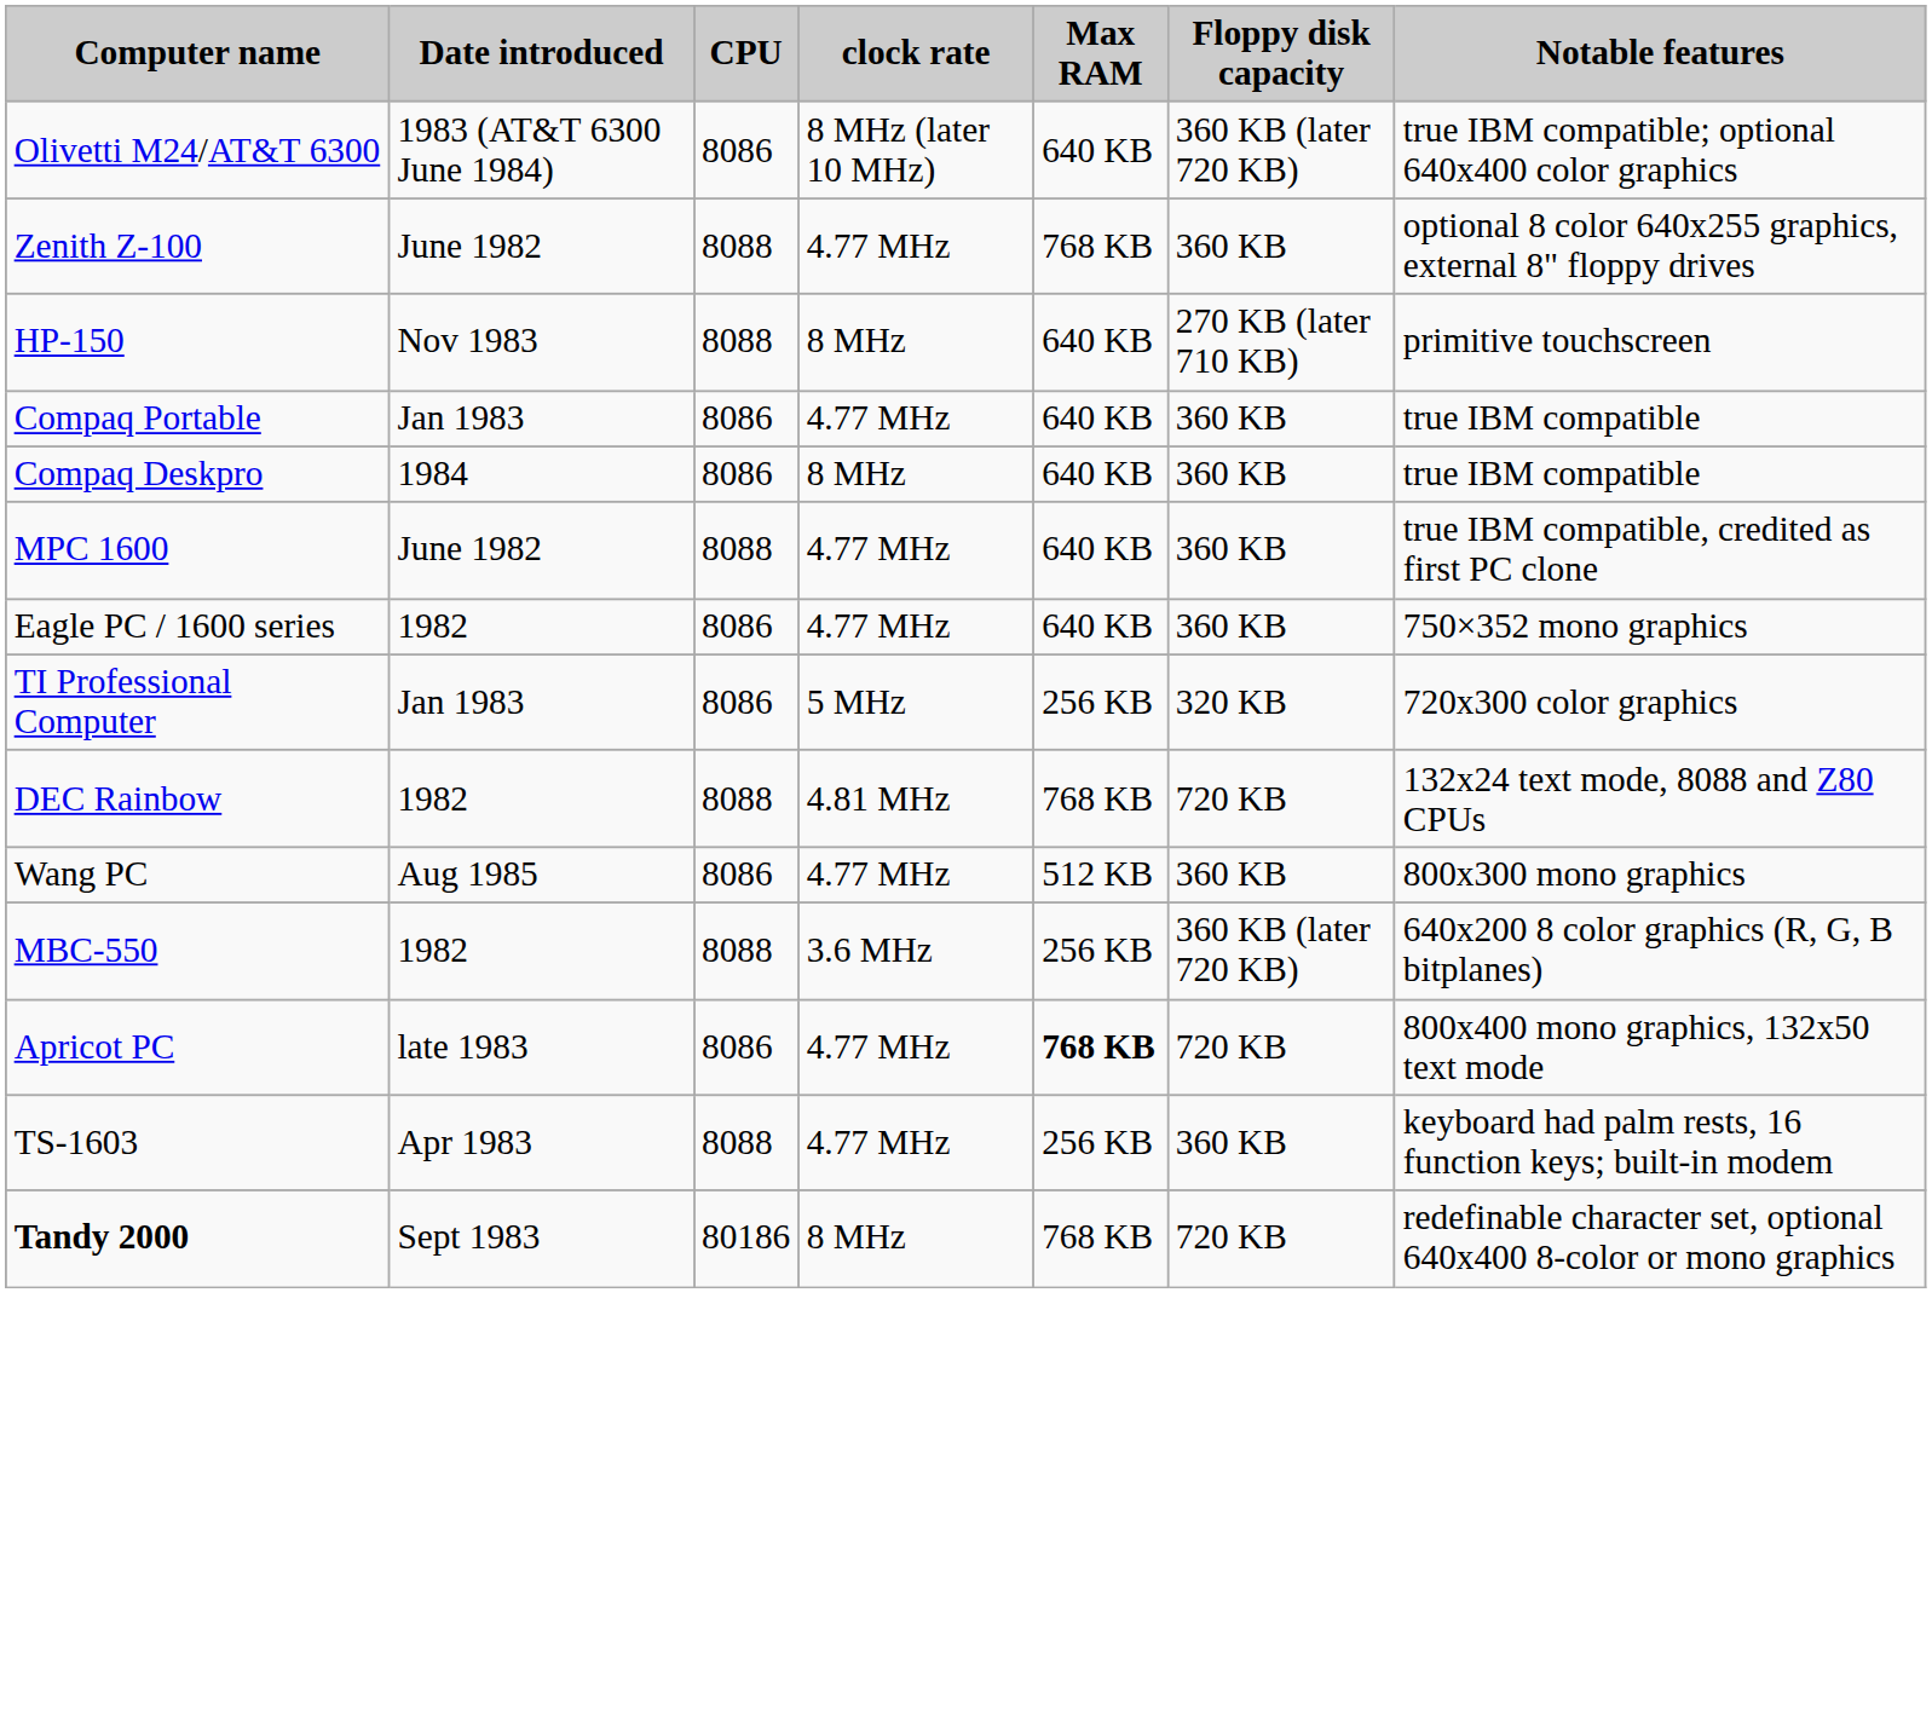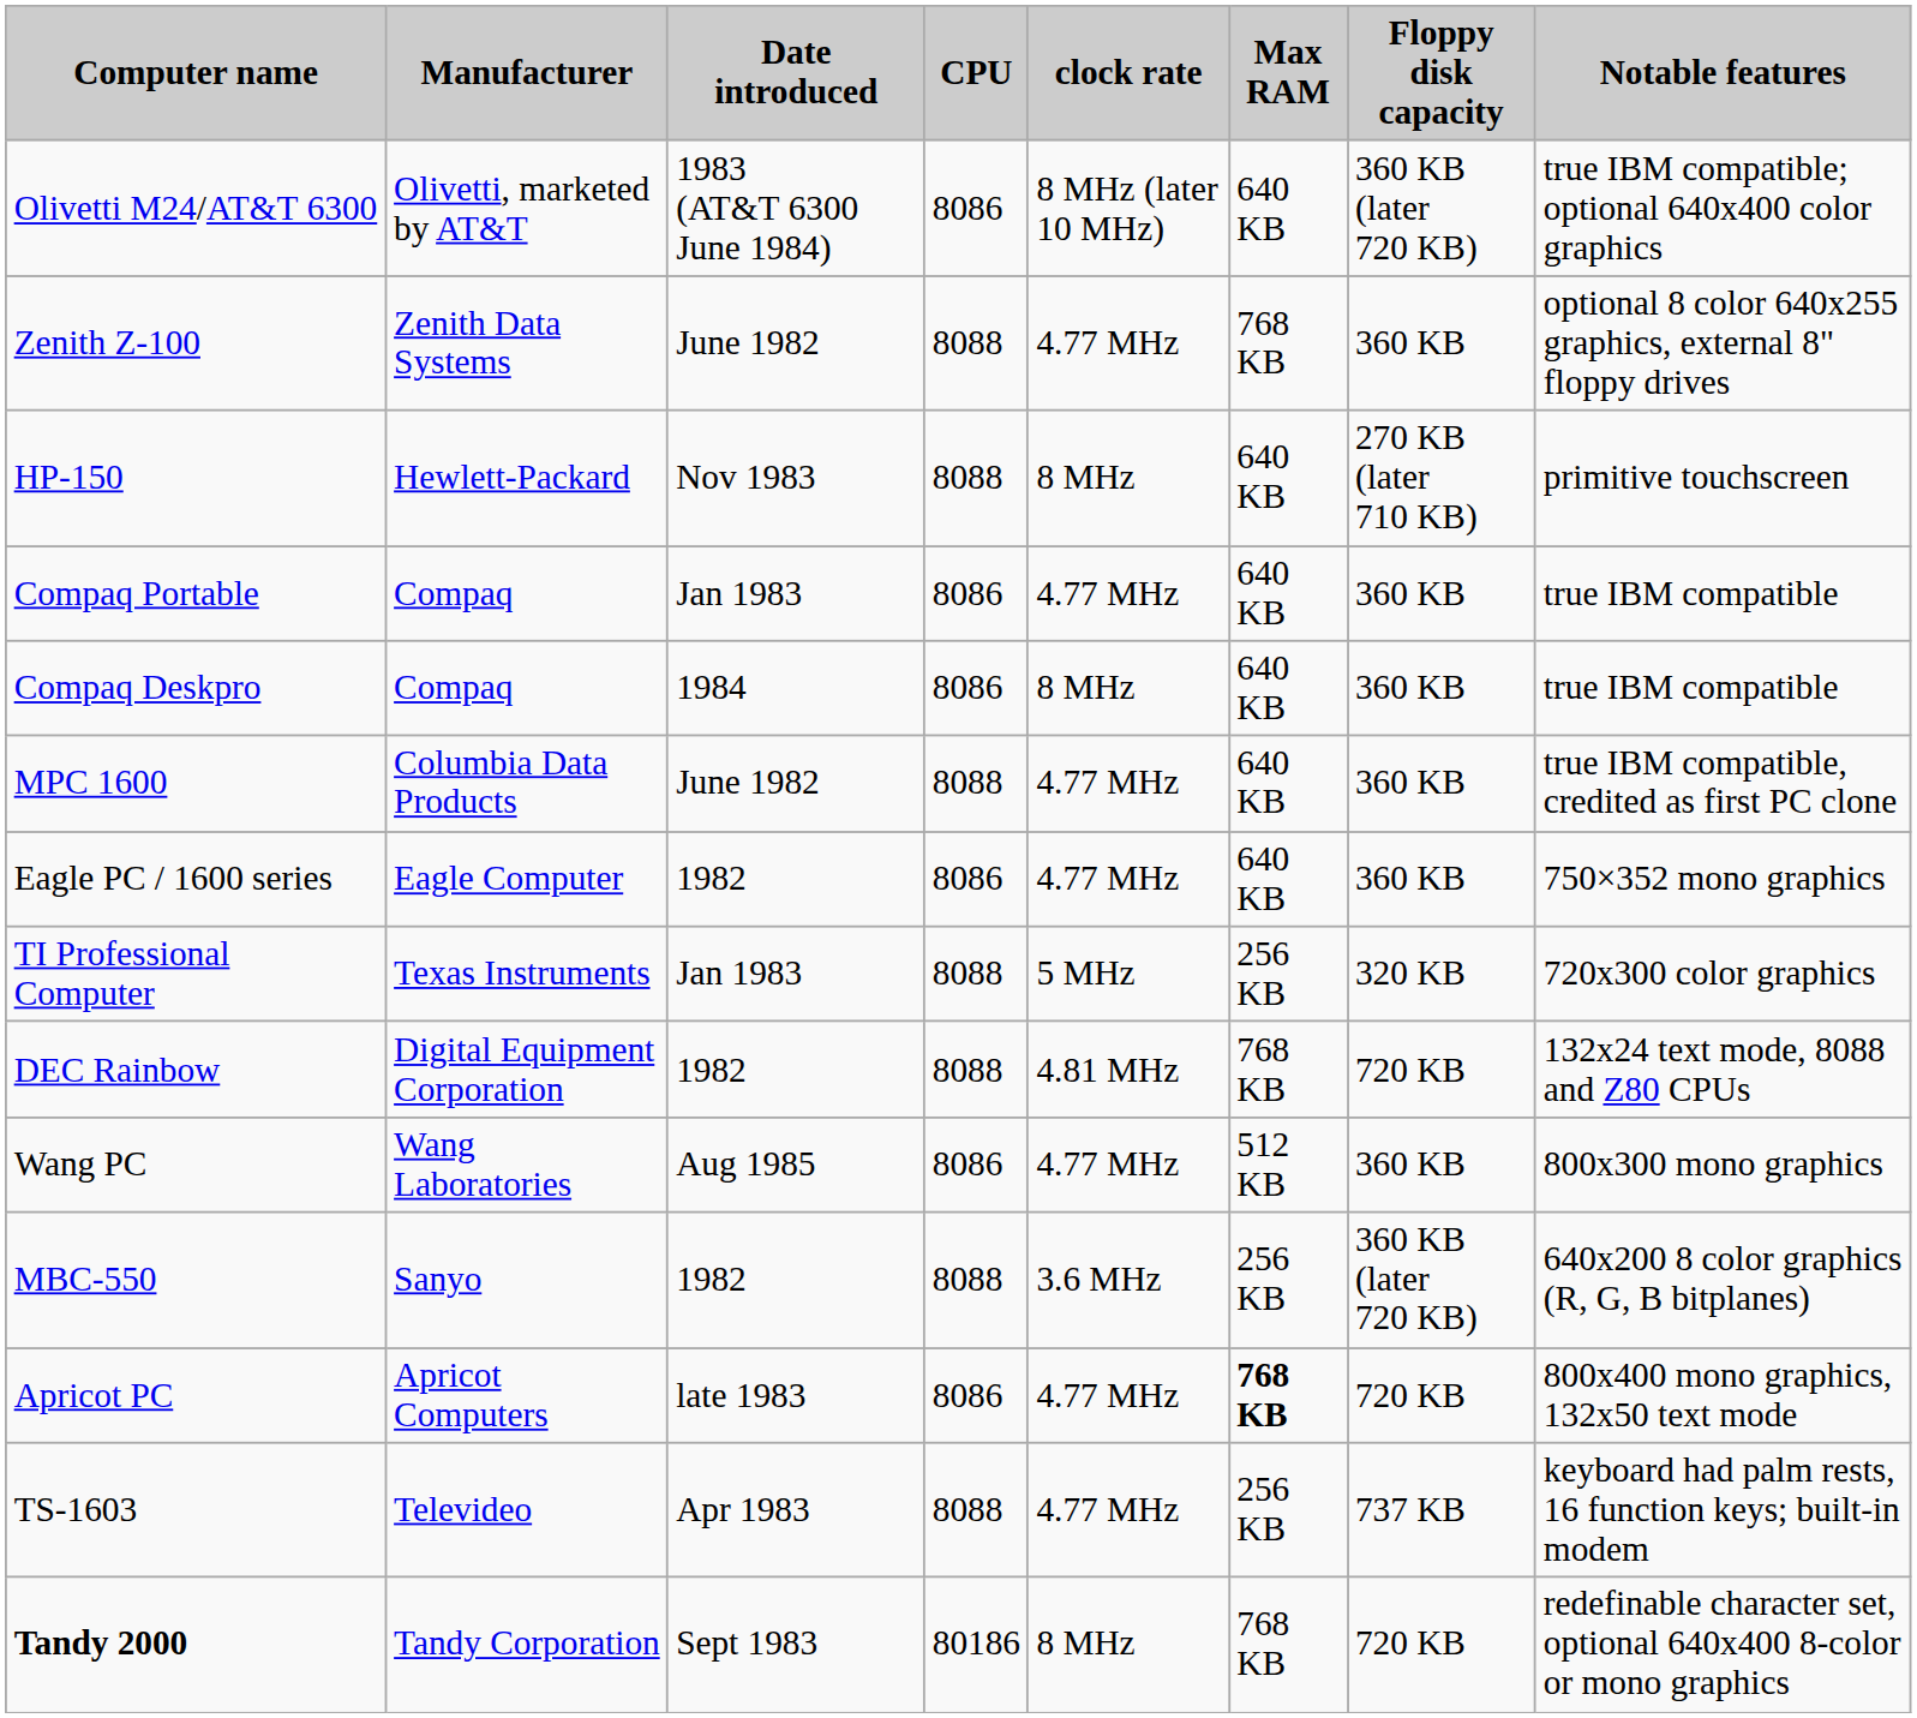+ column: Manufacturer | Olivetti, marketed by AT&T | Zenith Data Systems | Hewlett-Packard | Compaq | Compaq | Columbia Data Products | Eagle Computer | Texas Instruments | Digital Equipment Corporation | Wang Laboratories | Sanyo | Apricot Computers | Televideo | Tandy Corporation
TI Professional Computer | CPU: 8086 -> 8088
TS-1603 | Floppy disk capacity: 360 KB -> 737 KB
